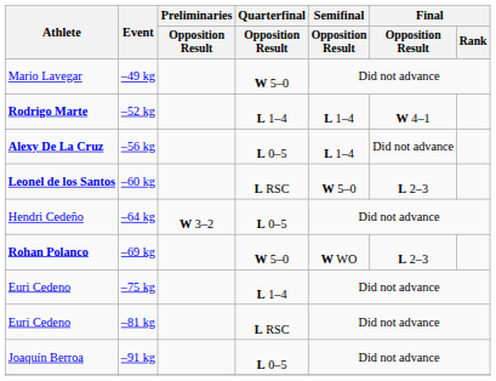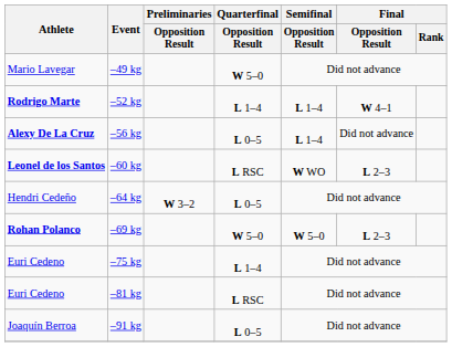–60 kg | Semifinal / Opposition Result: W 5–0 -> W WO
–69 kg | Semifinal / Opposition Result: W WO -> W 5–0
